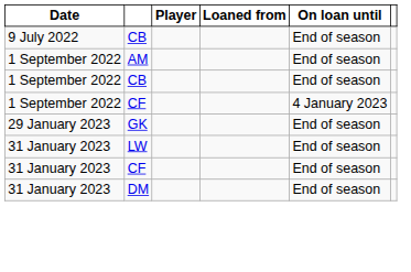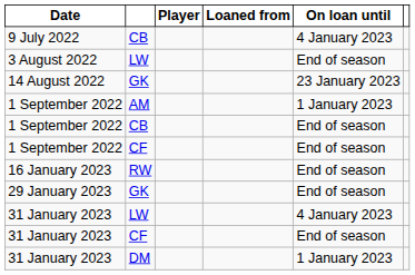9 July 2022 | On loan until: End of season -> 4 January 2023
+ row: 3 August 2022 | LW | End of season
+ row: 14 August 2022 | GK | 23 January 2023
1 September 2022 / AM | On loan until: End of season -> 1 January 2023
1 September 2022 / CF | On loan until: 4 January 2023 -> End of season
+ row: 16 January 2023 | RW | End of season
31 January 2023 / LW | On loan until: End of season -> 4 January 2023
31 January 2023 / DM | On loan until: End of season -> 1 January 2023
